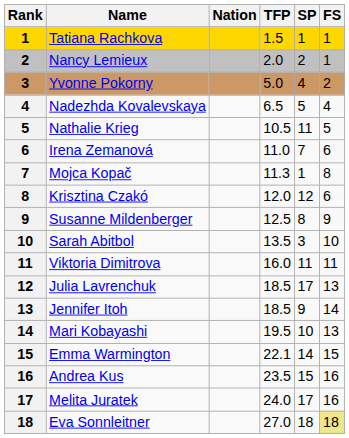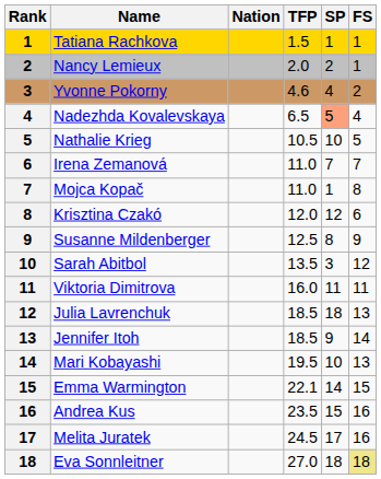Yvonne Pokorny | TFP: 5.0 -> 4.6
Nadezhda Kovalevskaya | SP: no background -> lightsalmon background
Nathalie Krieg | SP: 11 -> 10
Irena Zemanová | FS: 6 -> 7
Mojca Kopač | TFP: 11.3 -> 11.0
Sarah Abitbol | FS: 10 -> 12
Julia Lavrenchuk | SP: 17 -> 18
Melita Juratek | TFP: 24.0 -> 24.5
